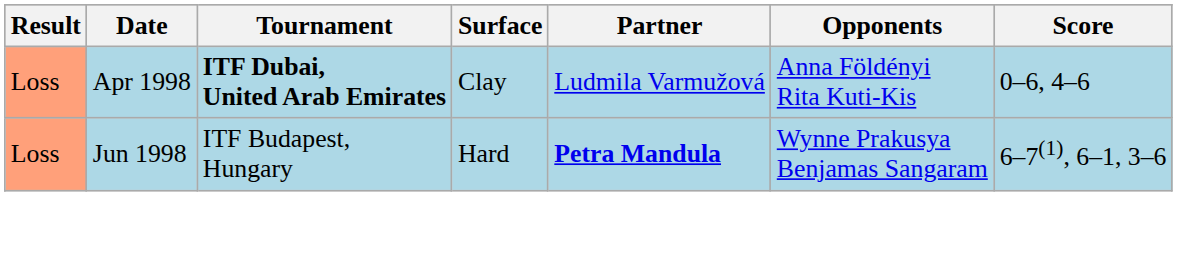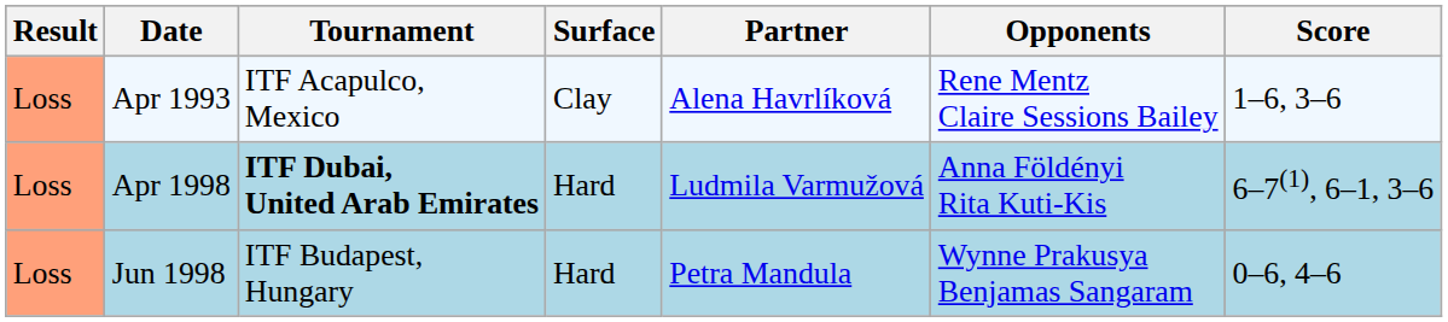+ row: Loss | Apr 1993 | ITF Acapulco, Mexico | Clay | Alena Havrlíková | Rene Mentz Claire Sessions Bailey | 1–6, 3–6
Apr 1998 | Surface: Clay -> Hard
Apr 1998 | Score: 0–6, 4–6 -> 6–7(1), 6–1, 3–6
Jun 1998 | Partner: bold -> normal
Jun 1998 | Score: 6–7(1), 6–1, 3–6 -> 0–6, 4–6
